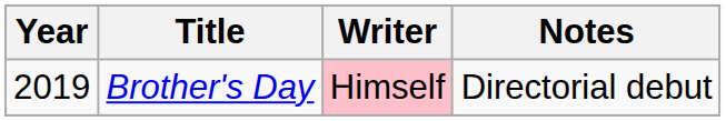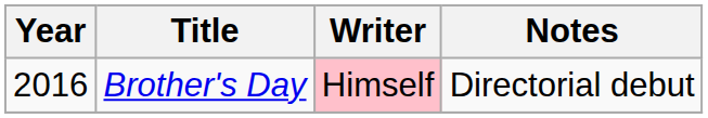Brother's Day | Year: 2019 -> 2016
